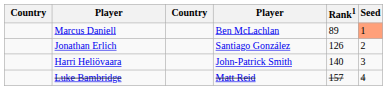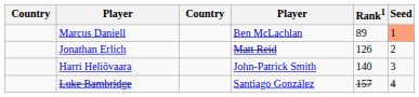Jonathan Erlich | column 4: Santiago González -> Matt Reid
Luke Bambridge | column 4: Matt Reid -> Santiago González
